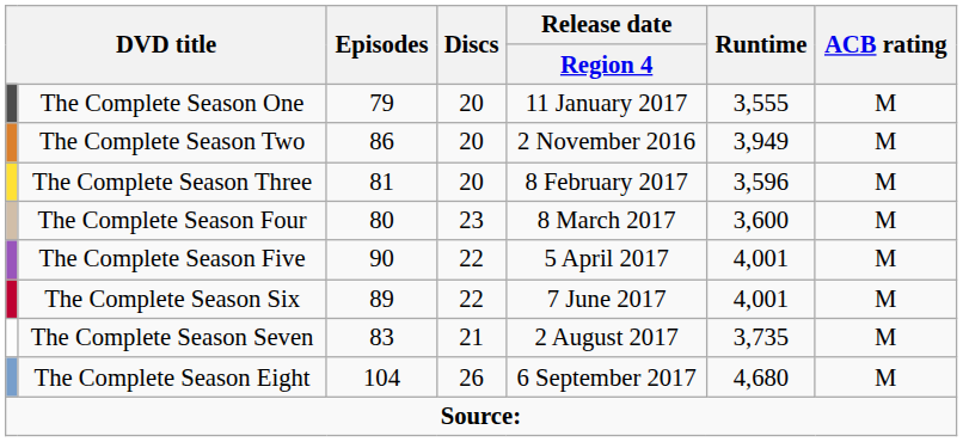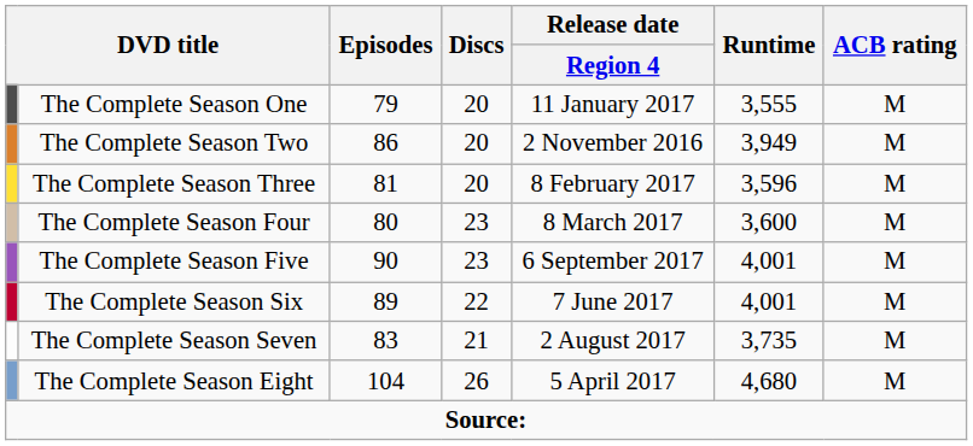The Complete Season Five | Discs: 22 -> 23
The Complete Season Five | Release date / Region 4: 5 April 2017 -> 6 September 2017
The Complete Season Eight | Release date / Region 4: 6 September 2017 -> 5 April 2017
